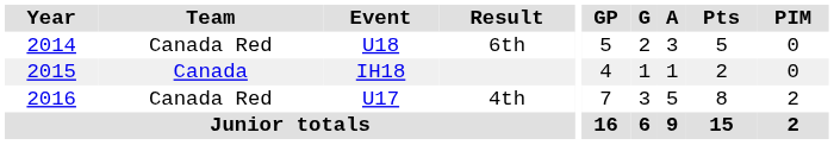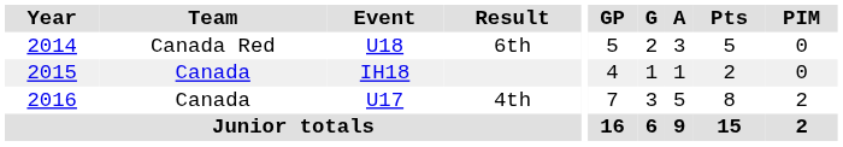4th | Team: Canada Red -> Canada
